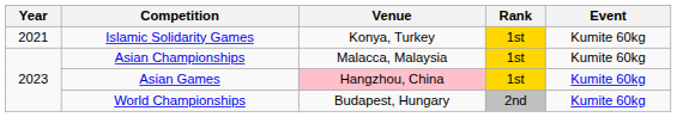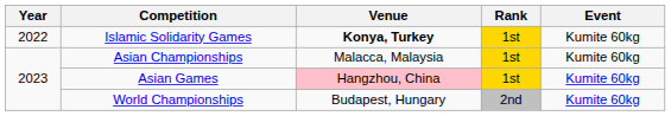Islamic Solidarity Games | Year: 2021 -> 2022
Islamic Solidarity Games | Venue: normal -> bold
